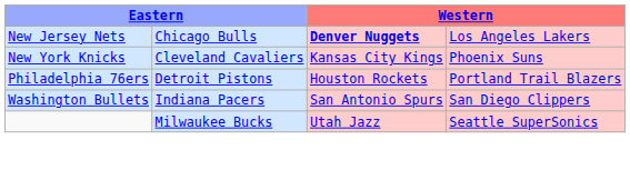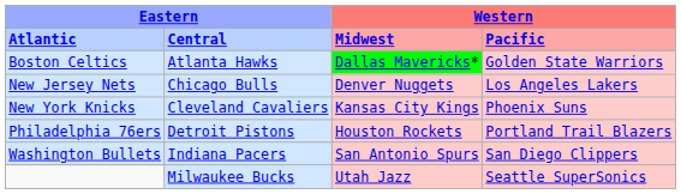+ row: Atlantic | Central | Midwest | Pacific
+ row: Boston Celtics | Atlanta Hawks | Dallas Mavericks* | Golden State Warriors
New Jersey Nets | column 3: bold -> normal
